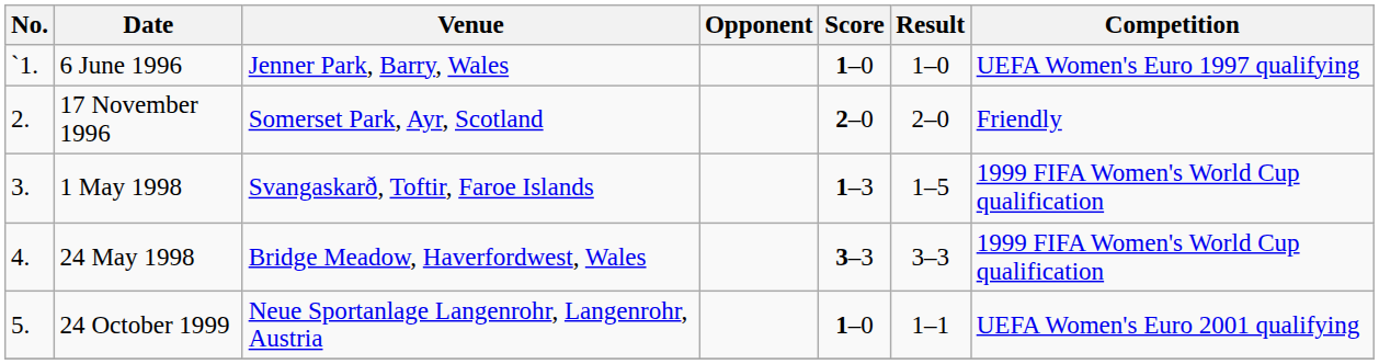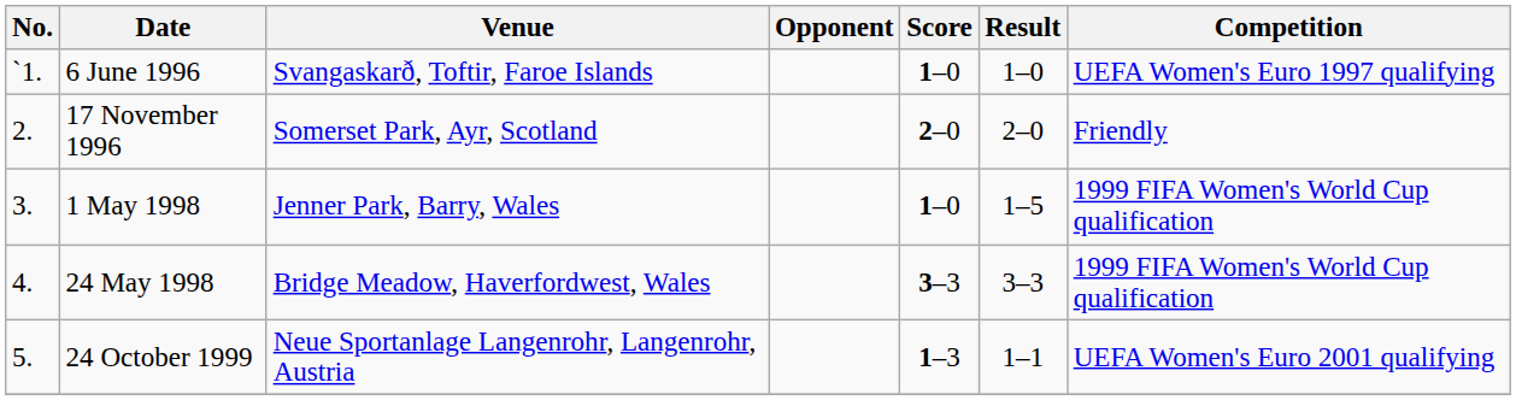6 June 1996 | Venue: Jenner Park, Barry, Wales -> Svangaskarð, Toftir, Faroe Islands
1 May 1998 | Venue: Svangaskarð, Toftir, Faroe Islands -> Jenner Park, Barry, Wales
1 May 1998 | Score: 1–3 -> 1–0
24 October 1999 | Score: 1–0 -> 1–3
